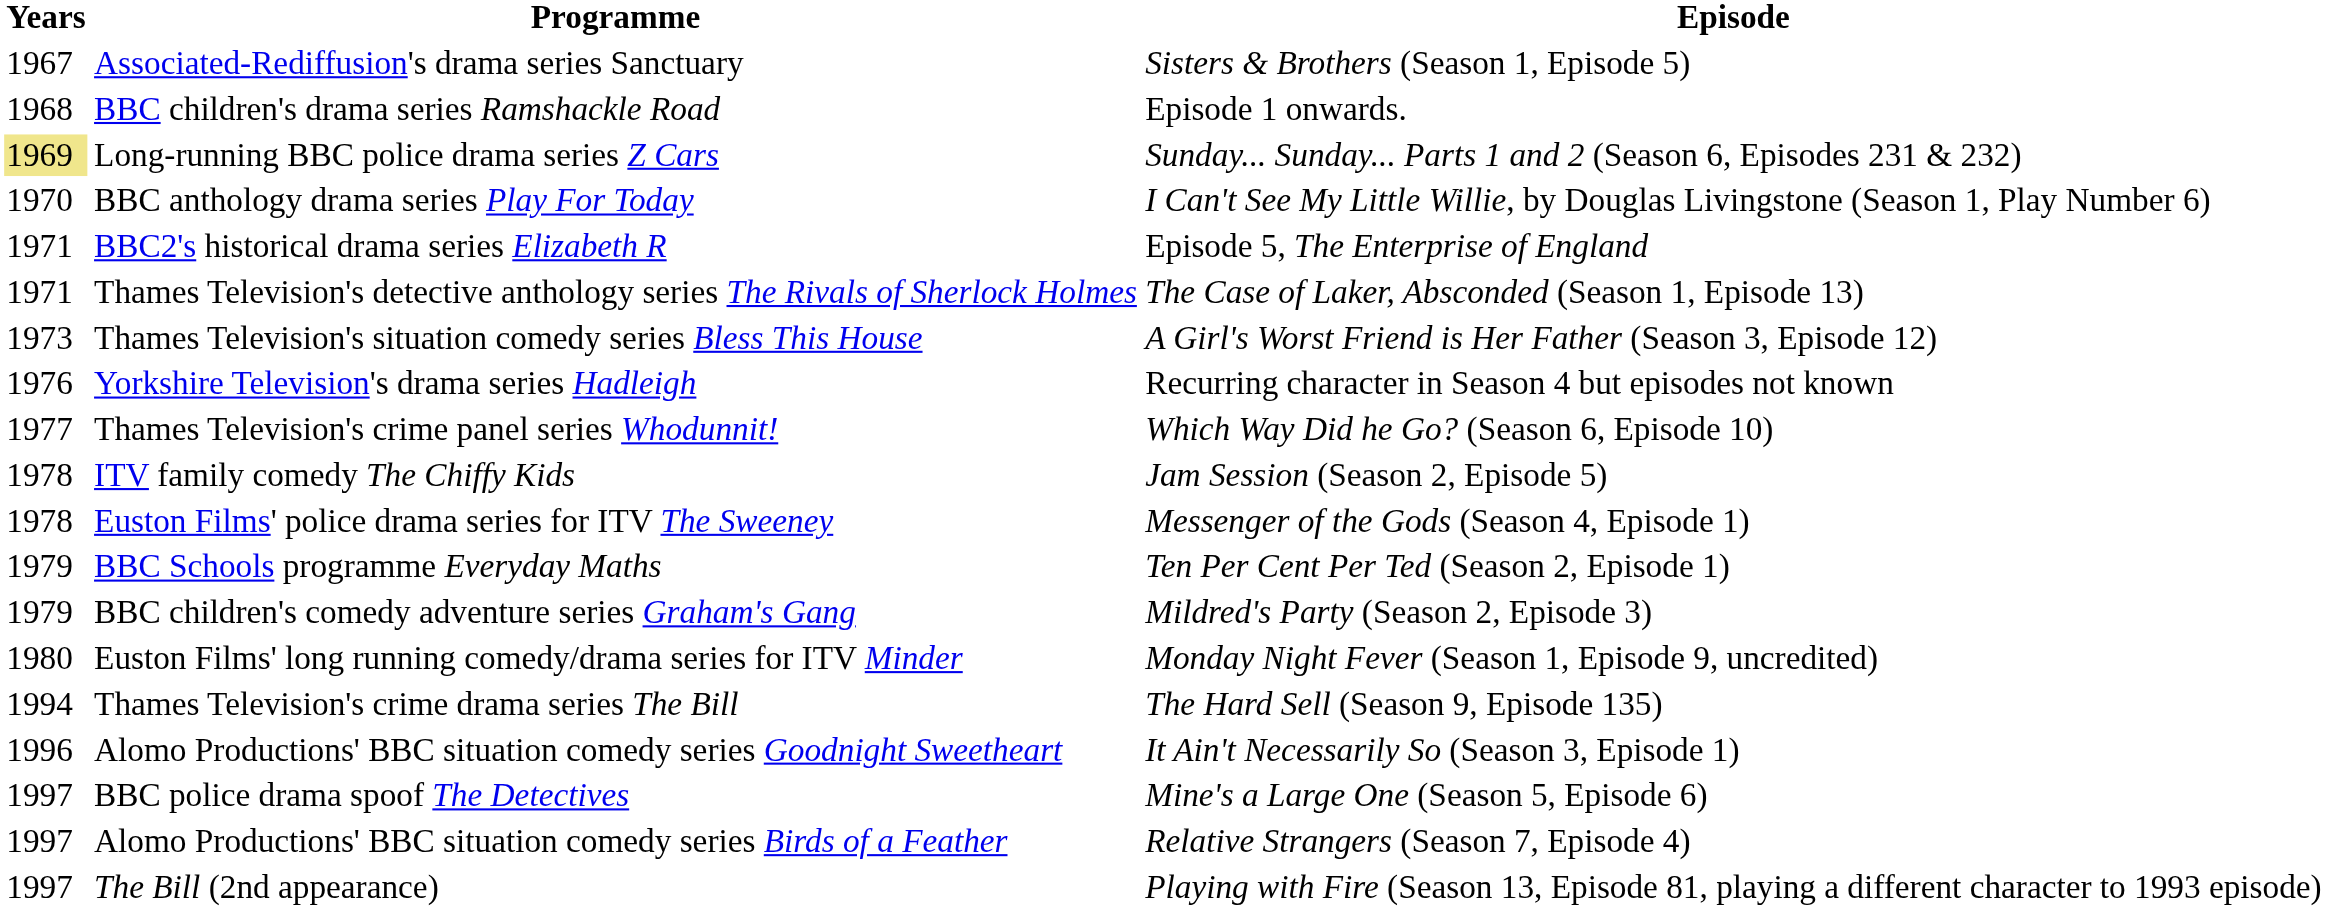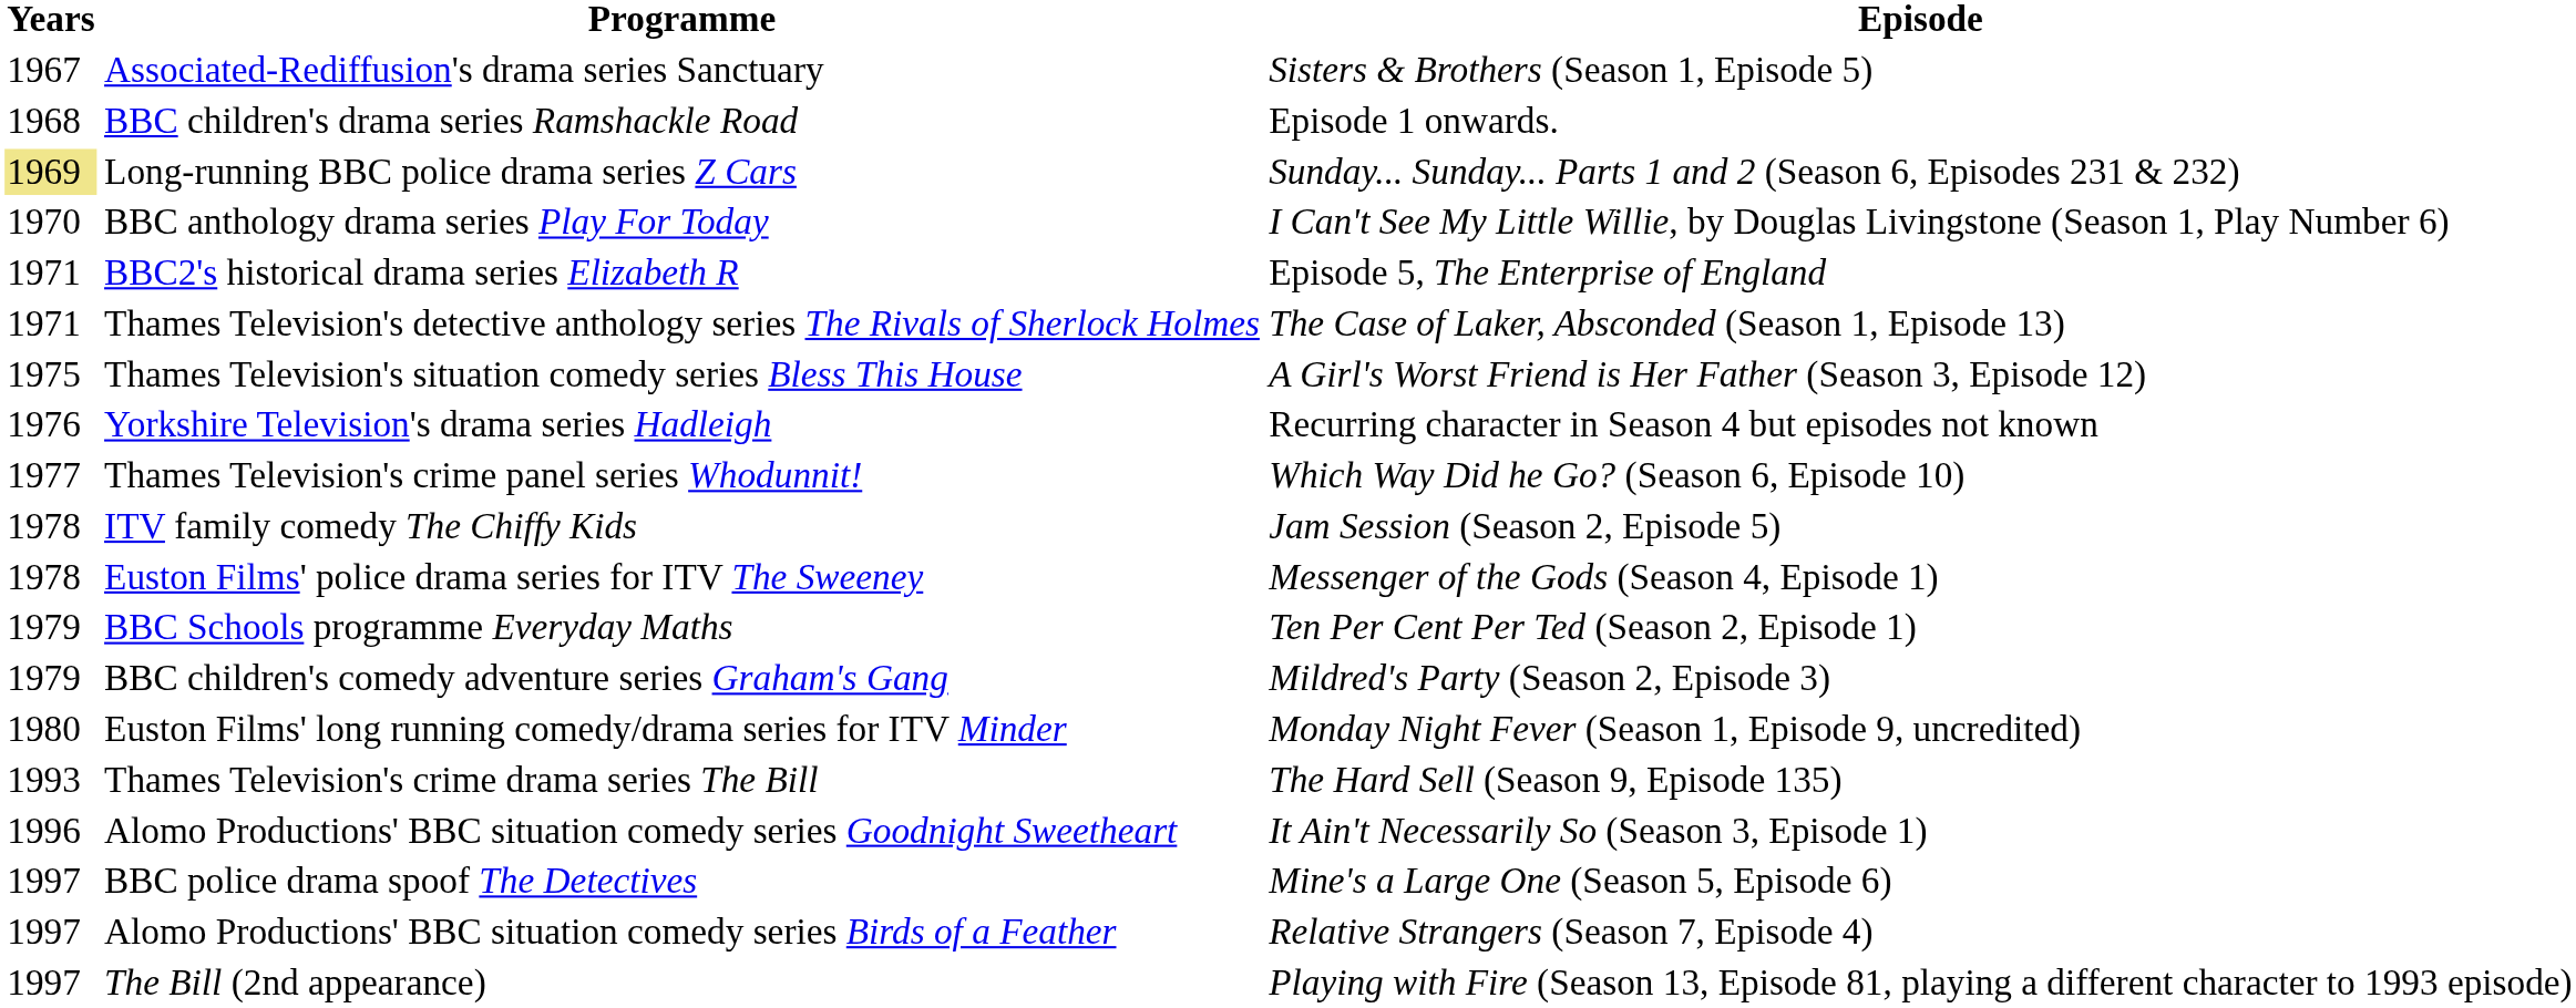Thames Television's situation comedy series Bless This House | Years: 1973 -> 1975
Thames Television's crime drama series The Bill | Years: 1994 -> 1993
